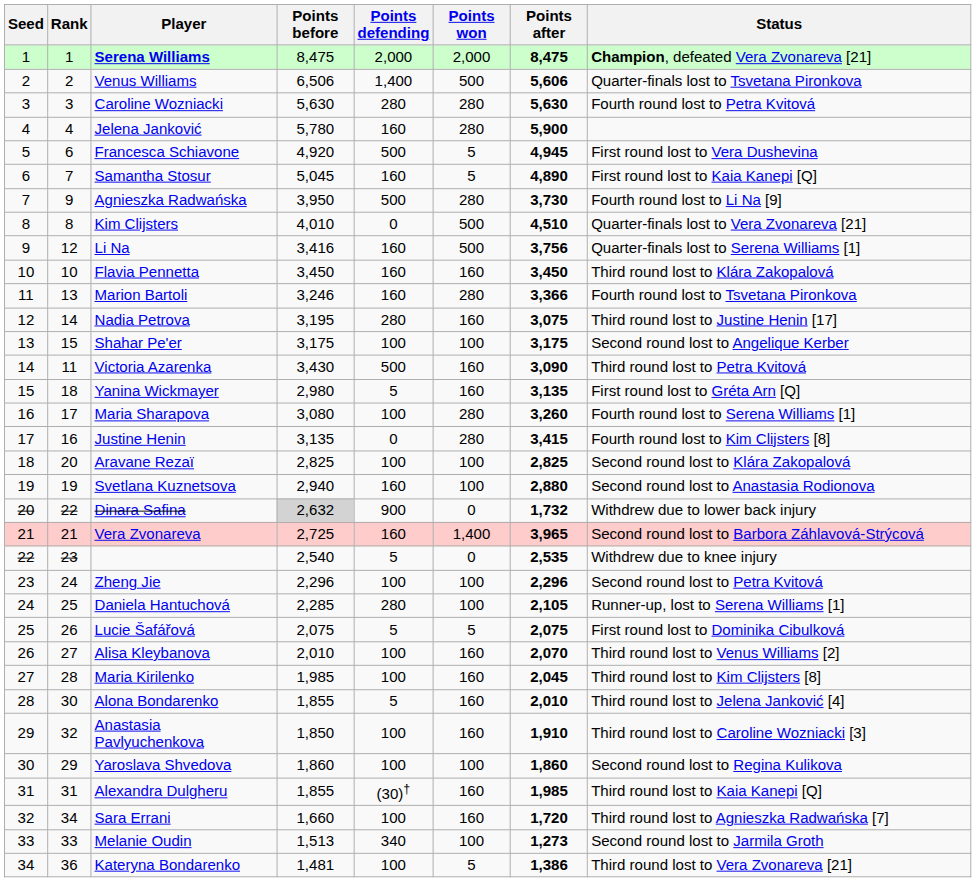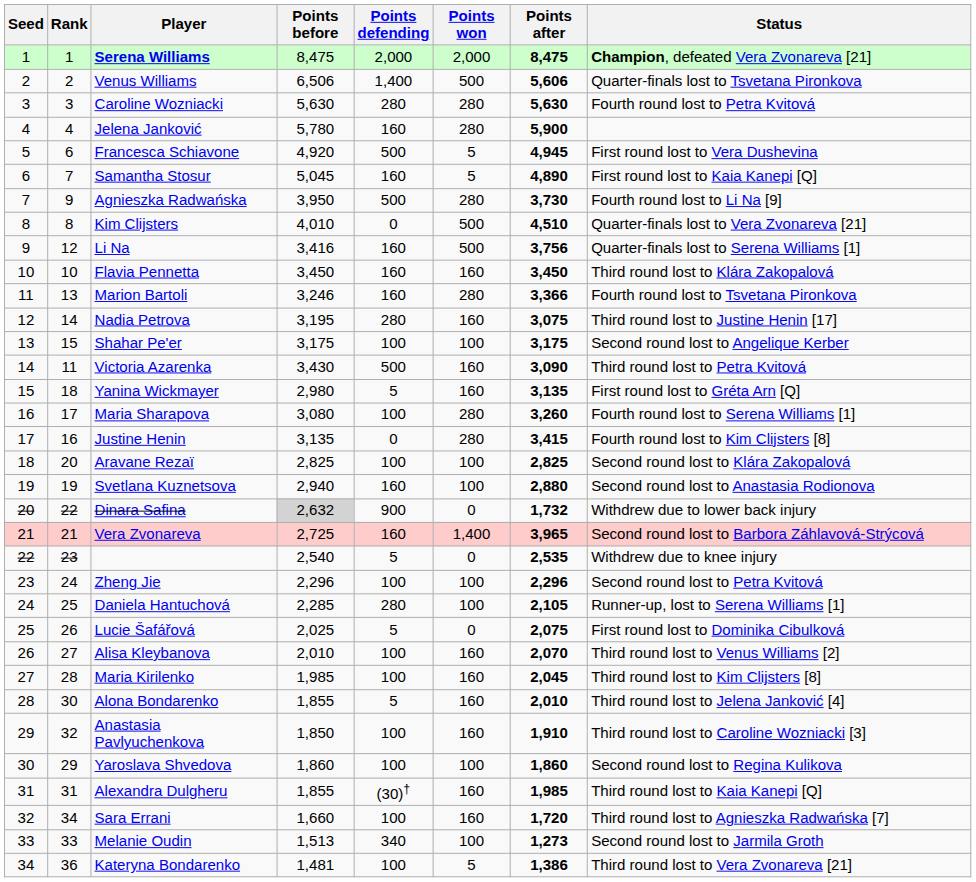Lucie Šafářová | Points before: 2,075 -> 2,025
Lucie Šafářová | Points won: 5 -> 0
